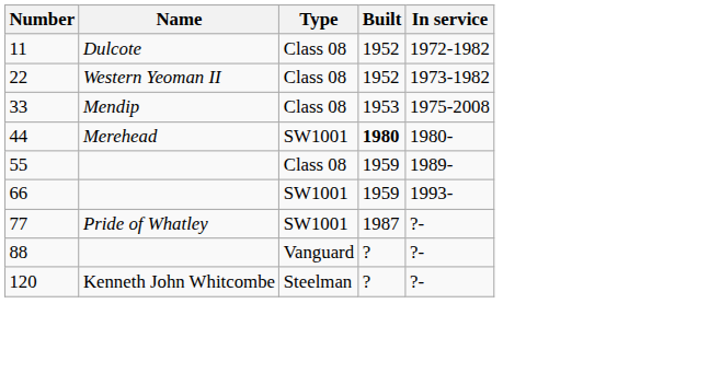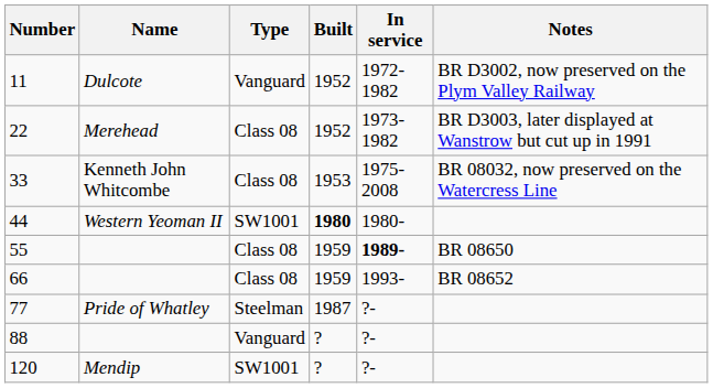+ column: Notes | BR D3002, now preserved on the Plym Valley Railway | BR D3003, later displayed at Wanstrow but cut up in 1991 | BR 08032, now preserved on the Watercress Line | BR 08650 | BR 08652
11 | Type: Class 08 -> Vanguard
22 | Name: Western Yeoman II -> Merehead
33 | Name: Mendip -> Kenneth John Whitcombe
44 | Name: Merehead -> Western Yeoman II
55 | In service: normal -> bold
66 | Type: SW1001 -> Class 08
77 | Type: SW1001 -> Steelman
120 | Name: Kenneth John Whitcombe -> Mendip
120 | Type: Steelman -> SW1001
